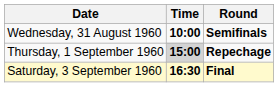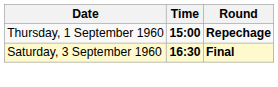- row: Wednesday, 31 August 1960 | 10:00 | Semifinals
Thursday, 1 September 1960 | Time: lightgrey background -> no background
